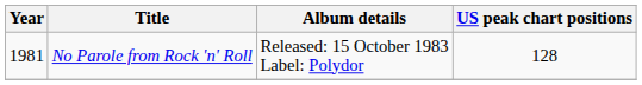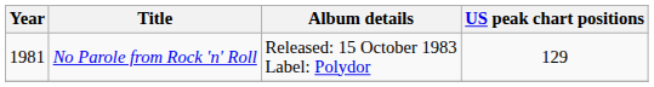No Parole from Rock 'n' Roll | US peak chart positions: 128 -> 129
